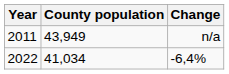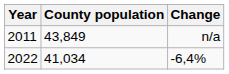n/a | County population: 43,949 -> 43,849
